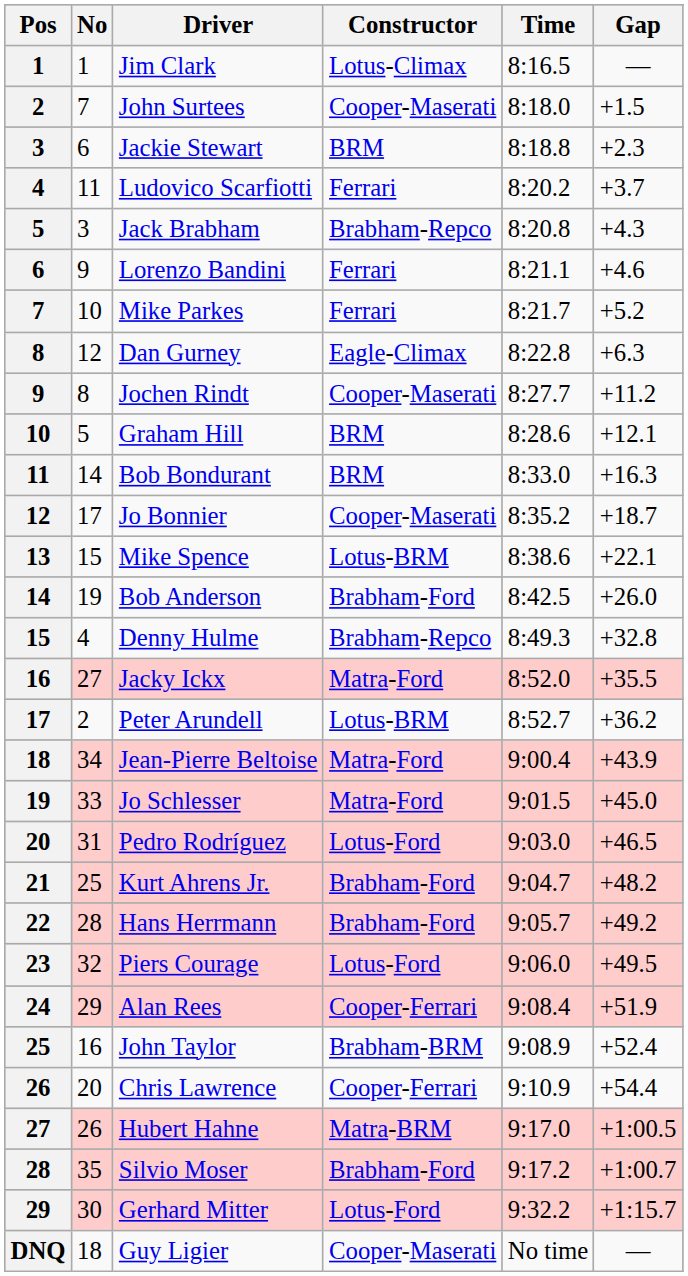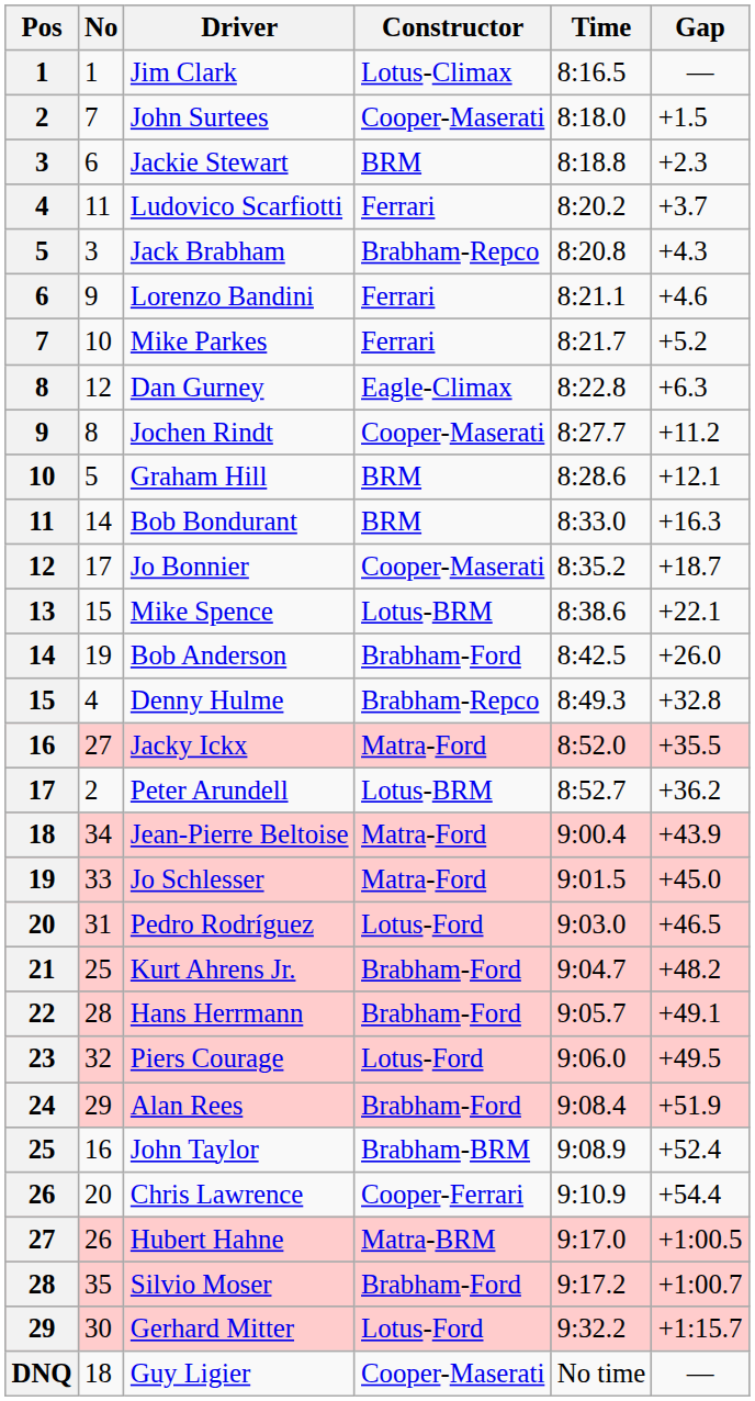Hans Herrmann | Gap: +49.2 -> +49.1
Alan Rees | Constructor: Cooper-Ferrari -> Brabham-Ford
